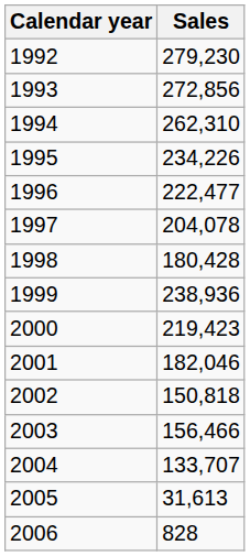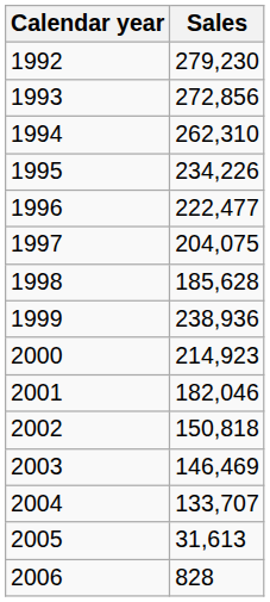1997 | Sales: 204,078 -> 204,075
1998 | Sales: 180,428 -> 185,628
2000 | Sales: 219,423 -> 214,923
2003 | Sales: 156,466 -> 146,469
